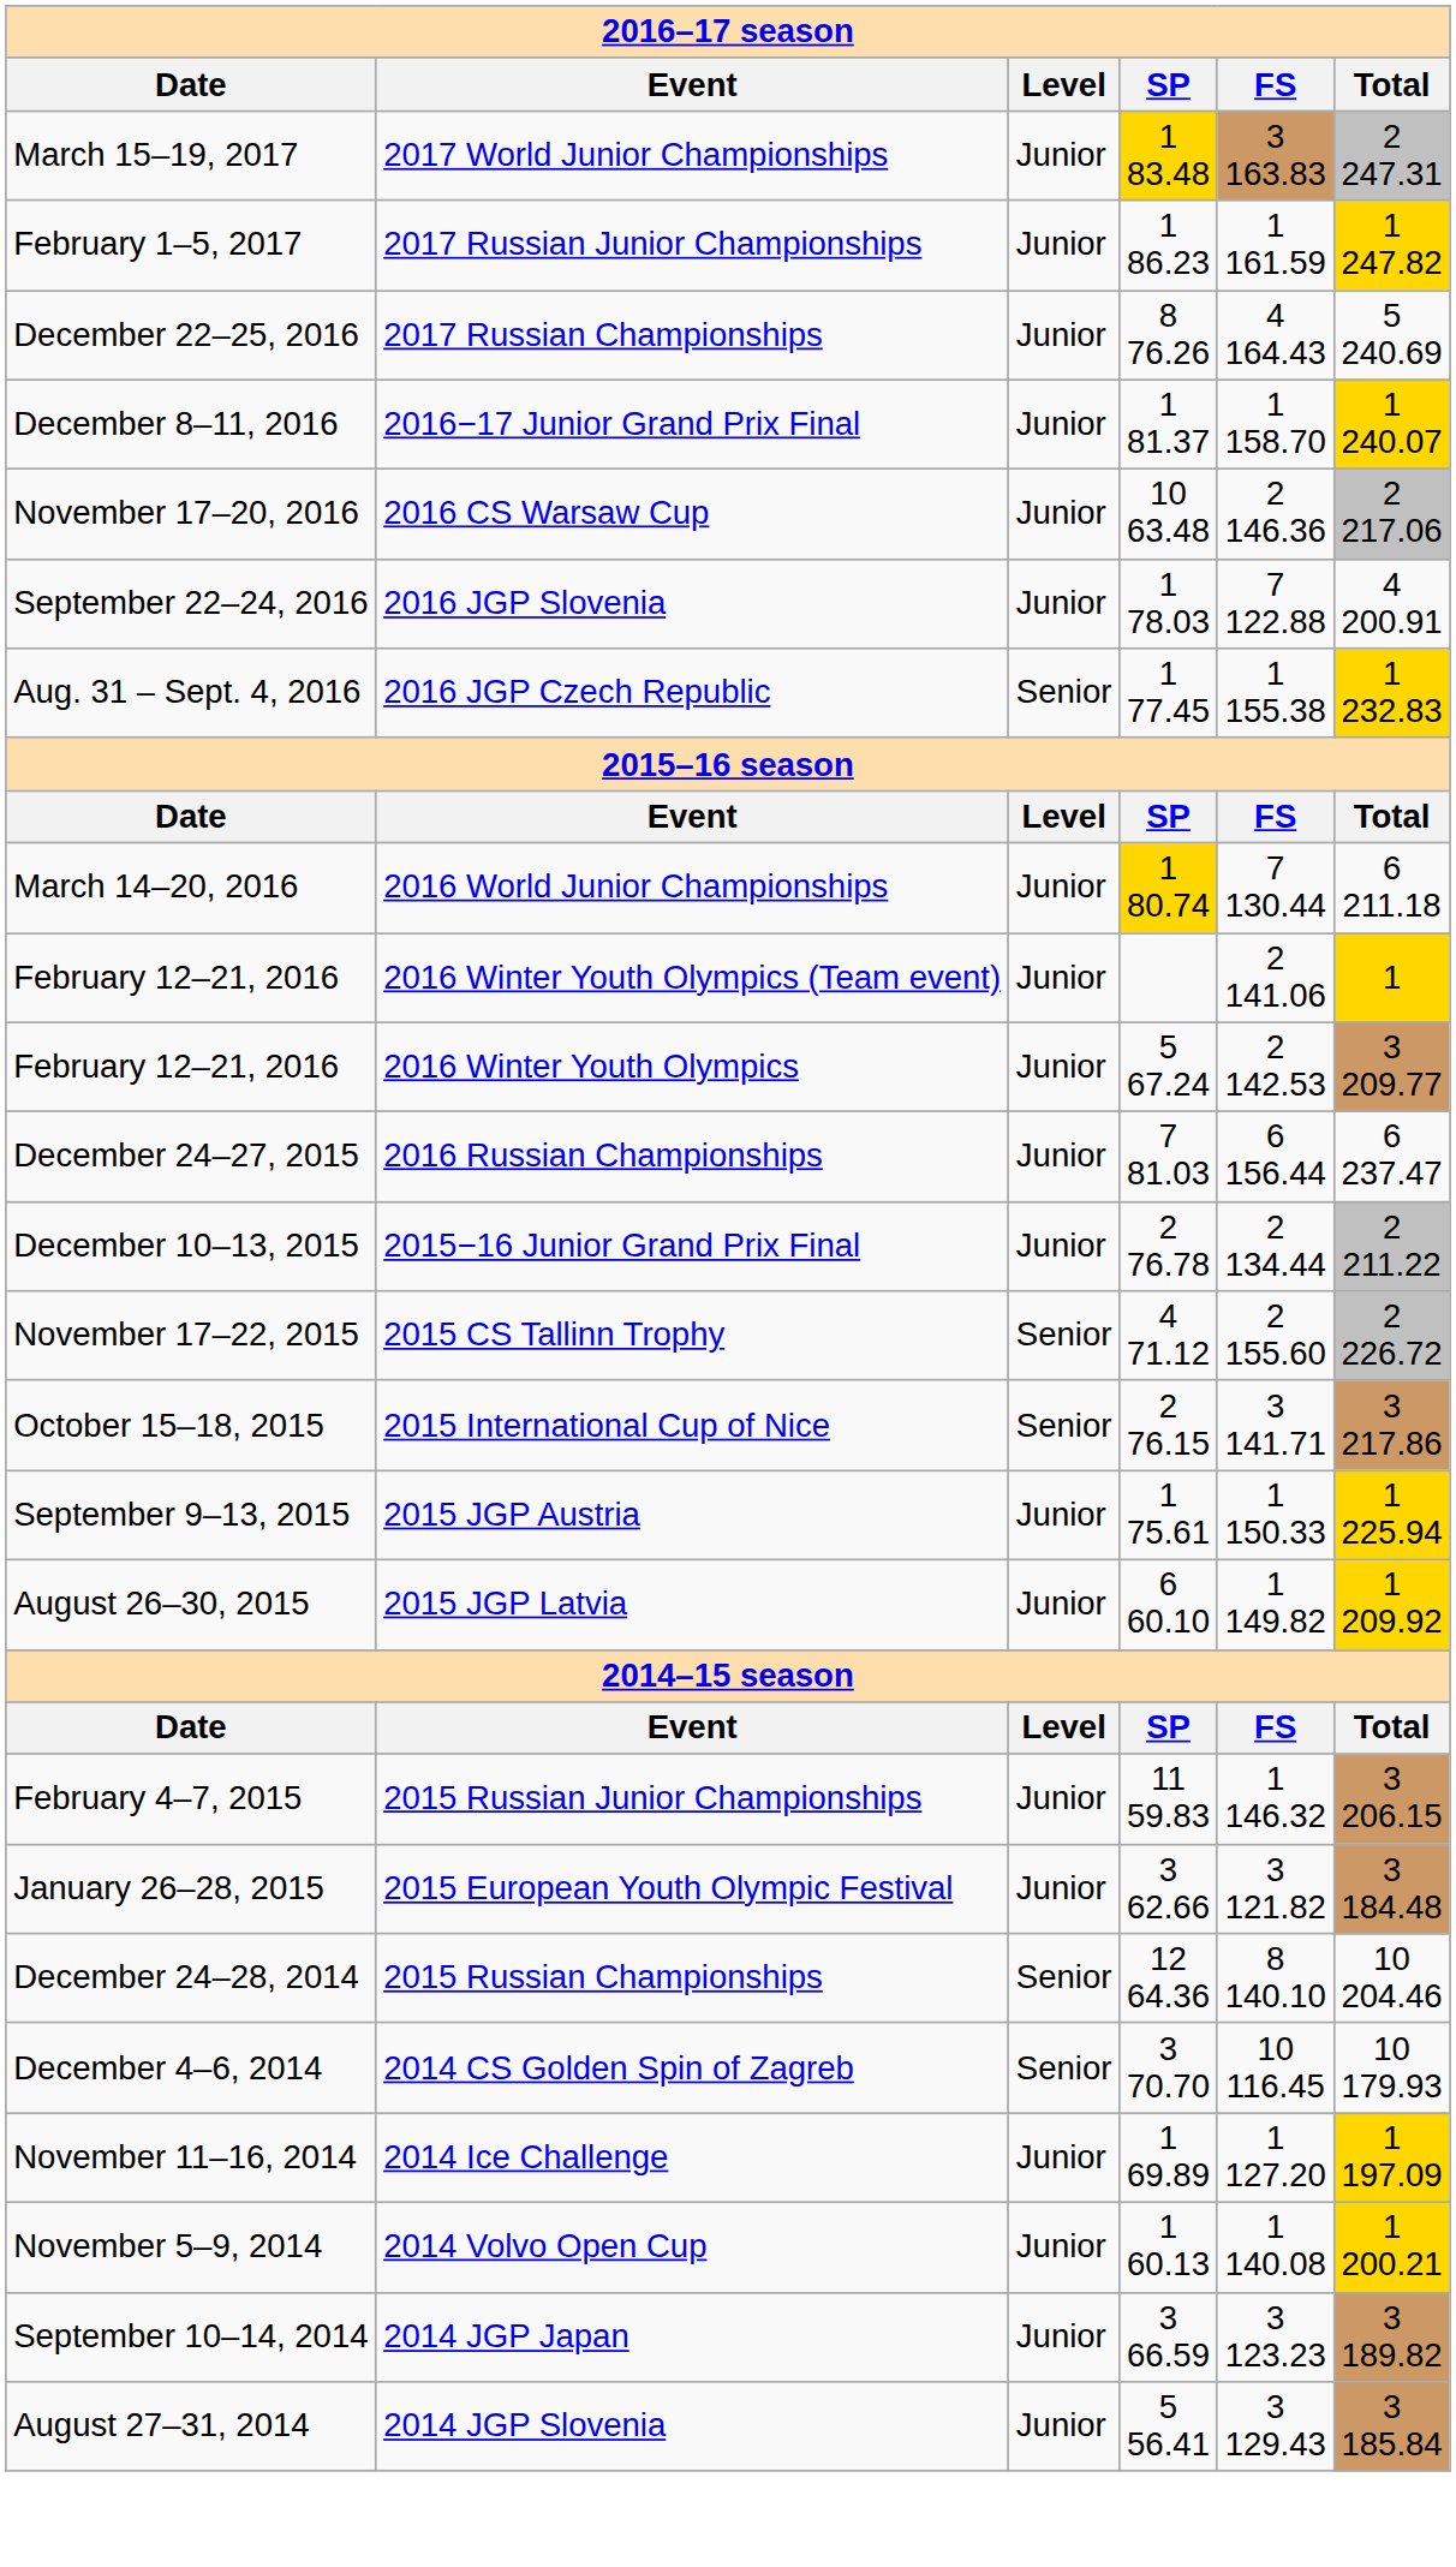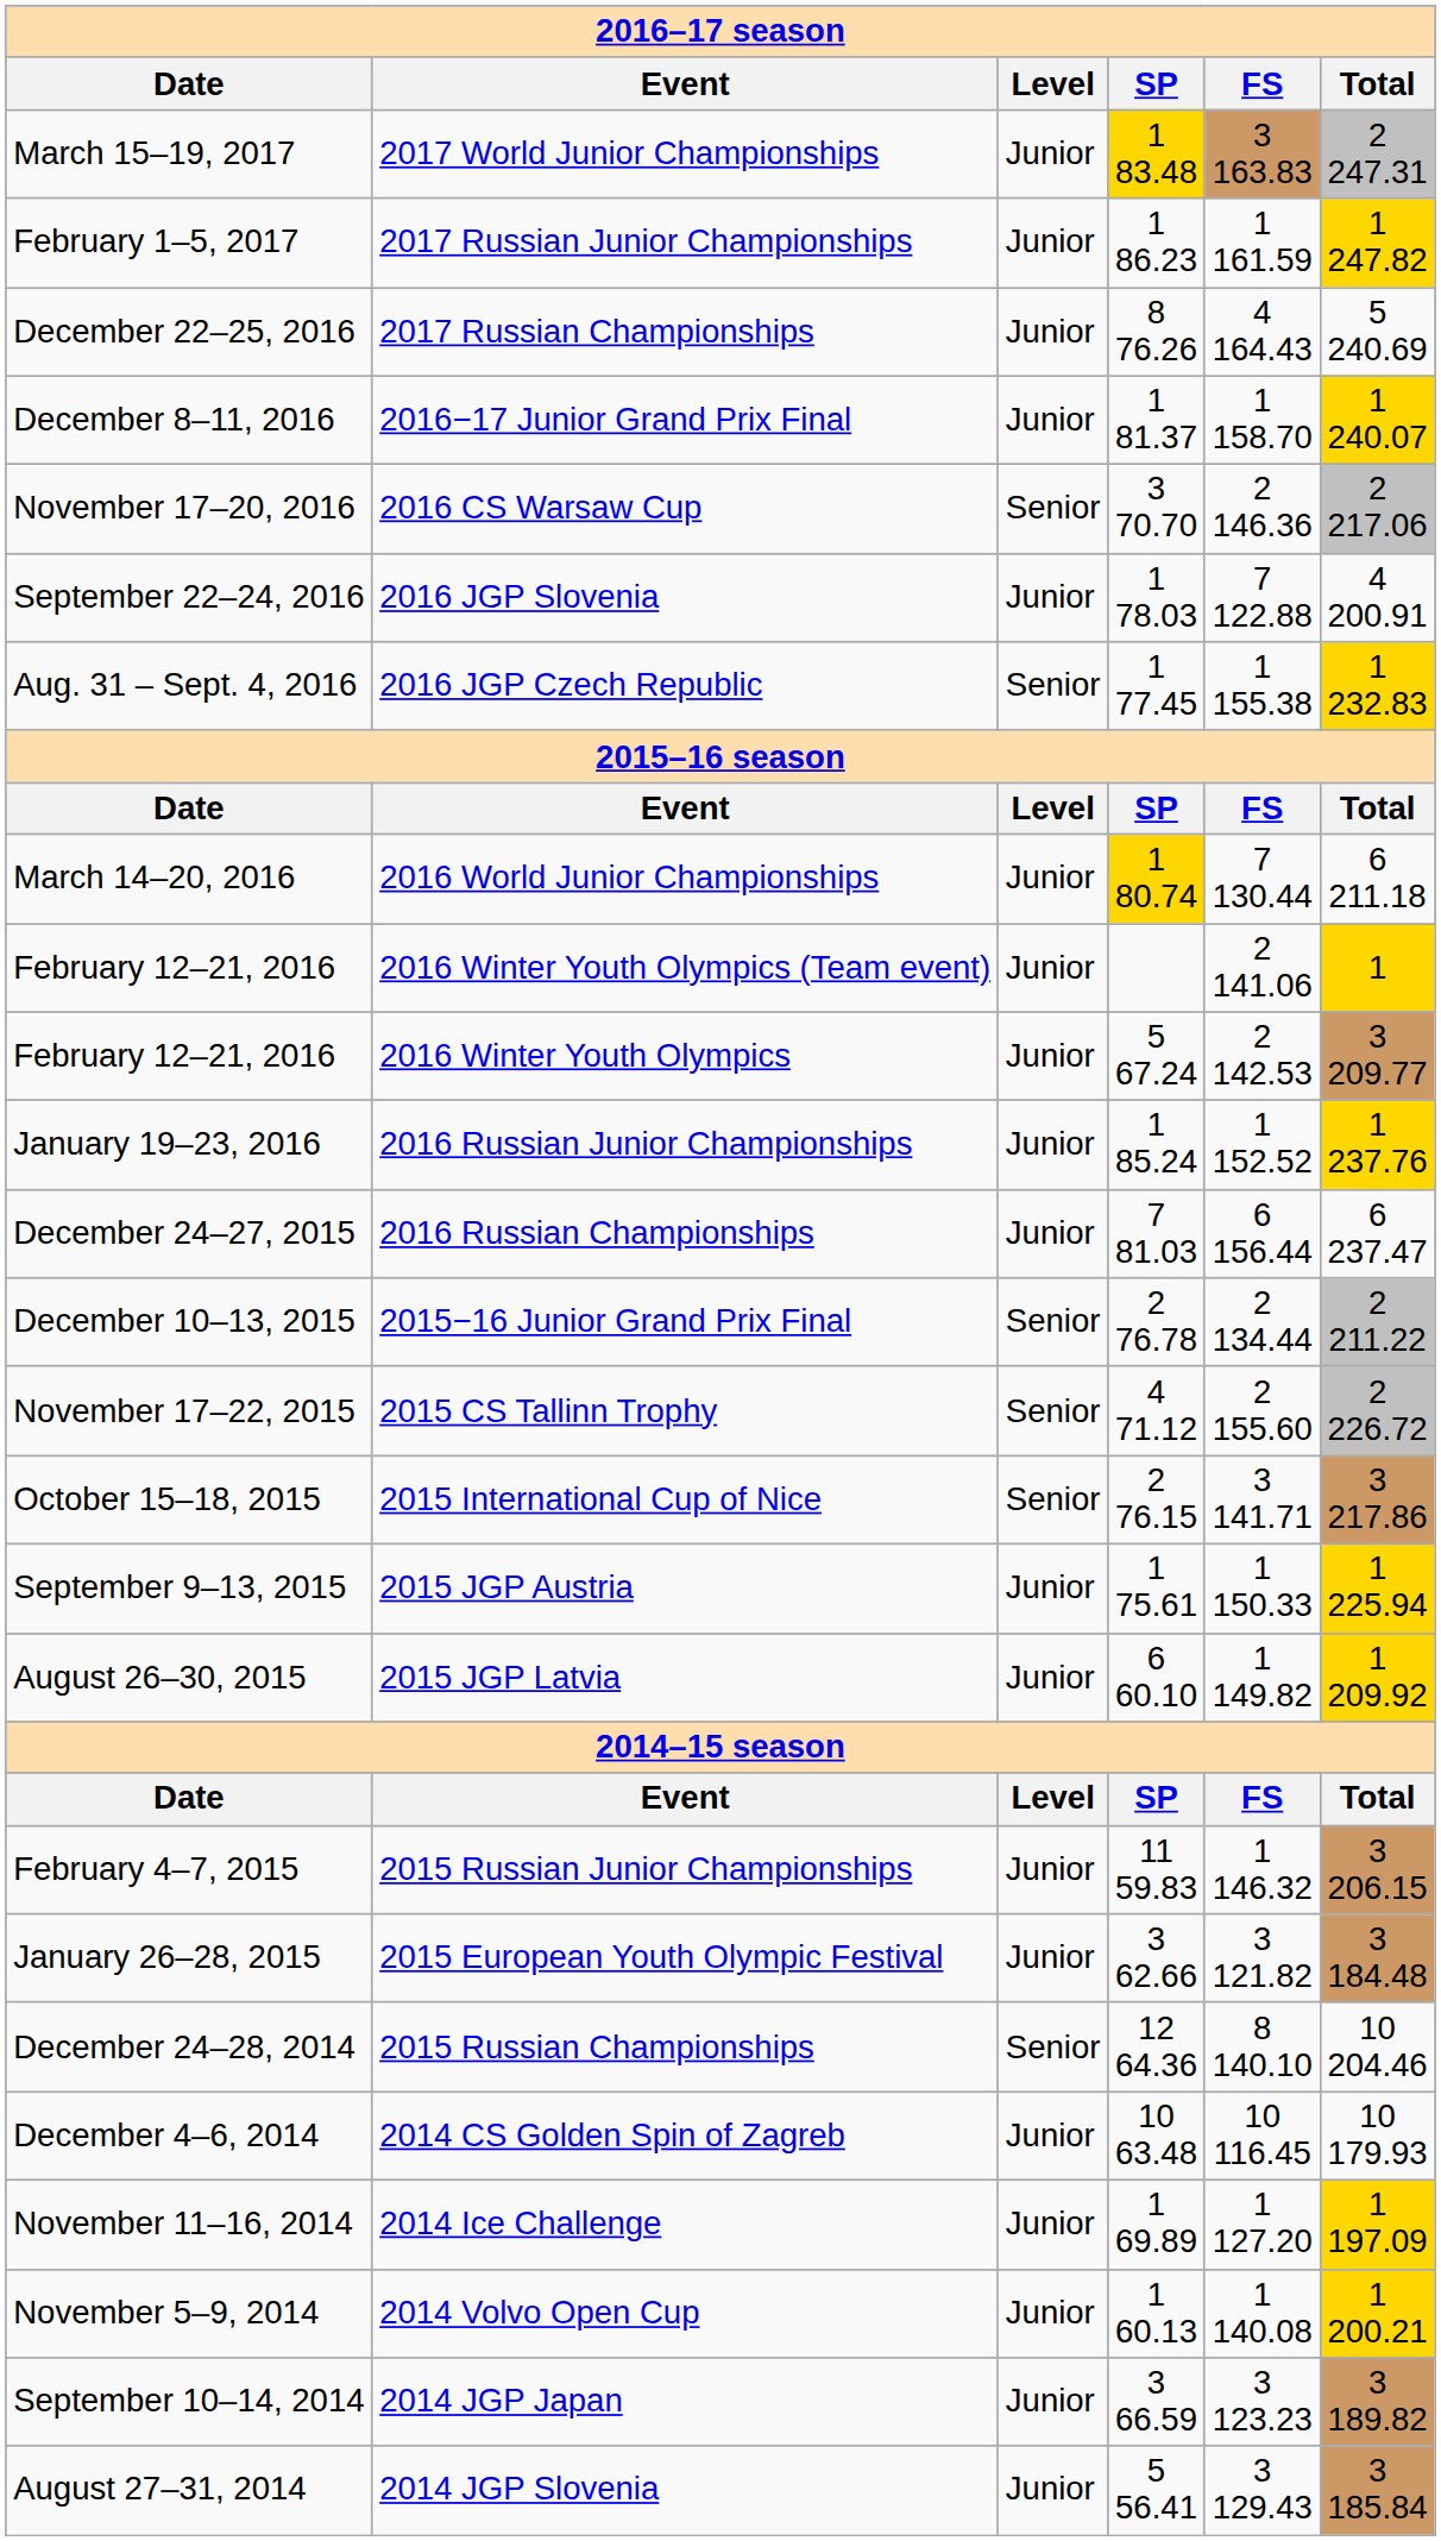2016 CS Warsaw Cup | column 3: Junior -> Senior
2016 CS Warsaw Cup | column 4: 10 63.48 -> 3 70.70
+ row: January 19–23, 2016 | 2016 Russian Junior Championships | Junior | 1 85.24 | 1 152.52 | 1 237.76
2015−16 Junior Grand Prix Final | column 3: Junior -> Senior
2014 CS Golden Spin of Zagreb | column 3: Senior -> Junior
2014 CS Golden Spin of Zagreb | column 4: 3 70.70 -> 10 63.48
